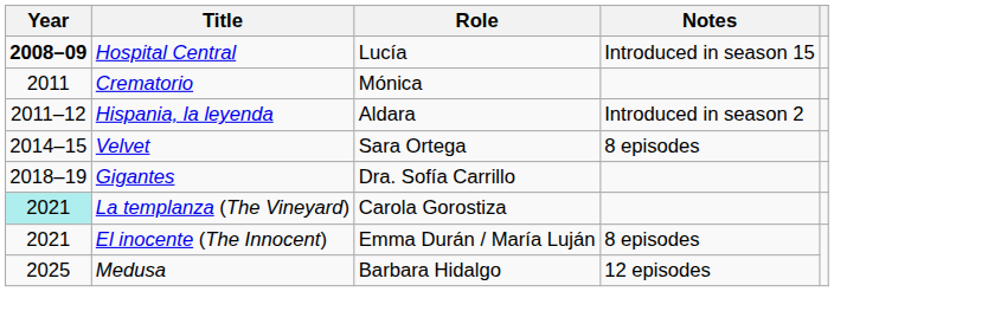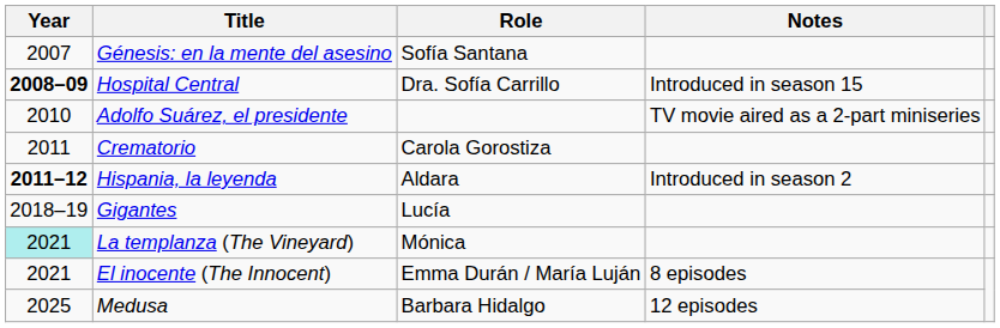+ row: 2007 | Génesis: en la mente del asesino | Sofía Santana
Hospital Central | Role: Lucía -> Dra. Sofía Carrillo
+ row: 2010 | Adolfo Suárez, el presidente | TV movie aired as a 2-part miniseries
Crematorio | Role: Mónica -> Carola Gorostiza
Hispania, la leyenda | Year: normal -> bold
- row: 2014–15 | Velvet | Sara Ortega | 8 episodes
Gigantes | Role: Dra. Sofía Carrillo -> Lucía
La templanza (The Vineyard) | Role: Carola Gorostiza -> Mónica
